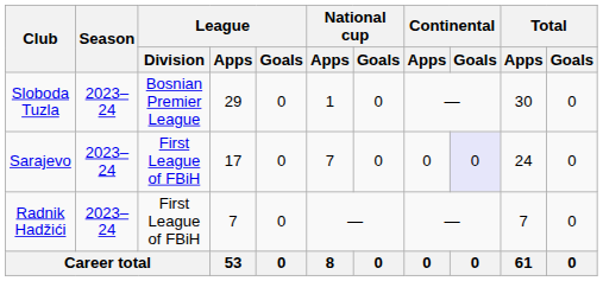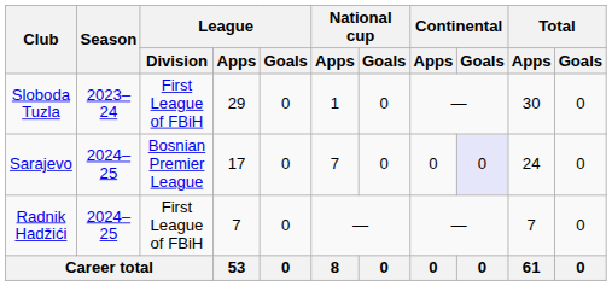Sloboda Tuzla | League / Division: Bosnian Premier League -> First League of FBiH
Sarajevo | Season: 2023–24 -> 2024–25
Sarajevo | League / Division: First League of FBiH -> Bosnian Premier League
Radnik Hadžići | Season: 2023–24 -> 2024–25
